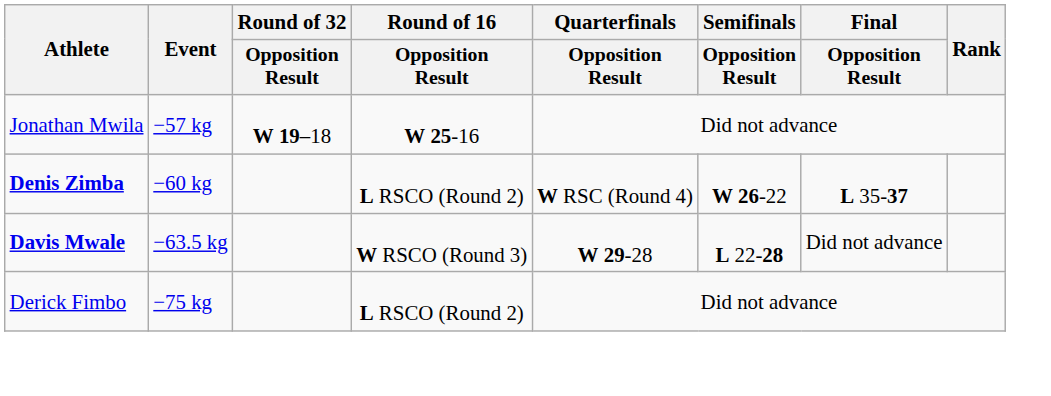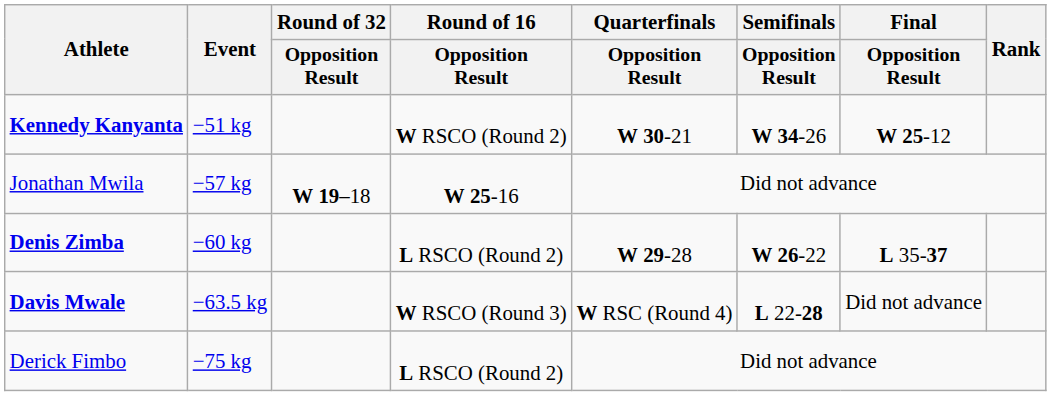+ row: Kennedy Kanyanta | −51 kg | W RSCO (Round 2) | W 30-21 | W 34-26 | W 25-12
Denis Zimba | Quarterfinals / Opposition Result: W RSC (Round 4) -> W 29-28
Davis Mwale | Quarterfinals / Opposition Result: W 29-28 -> W RSC (Round 4)
